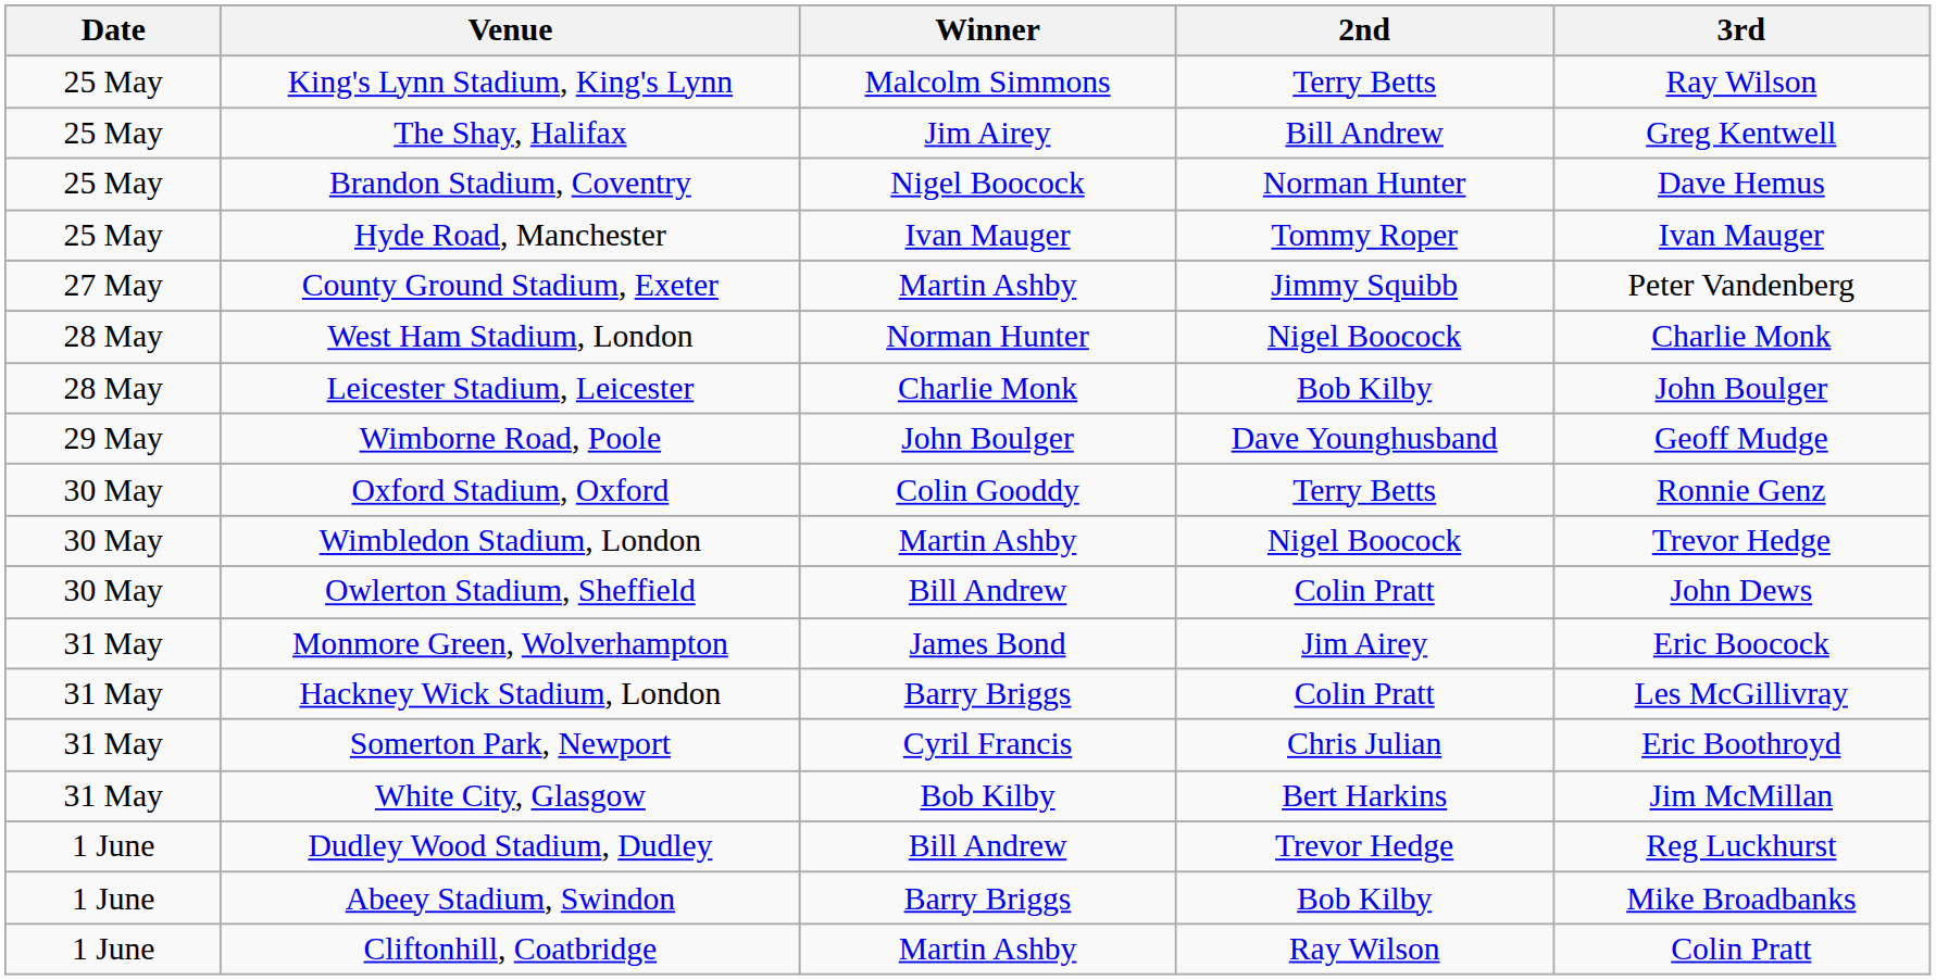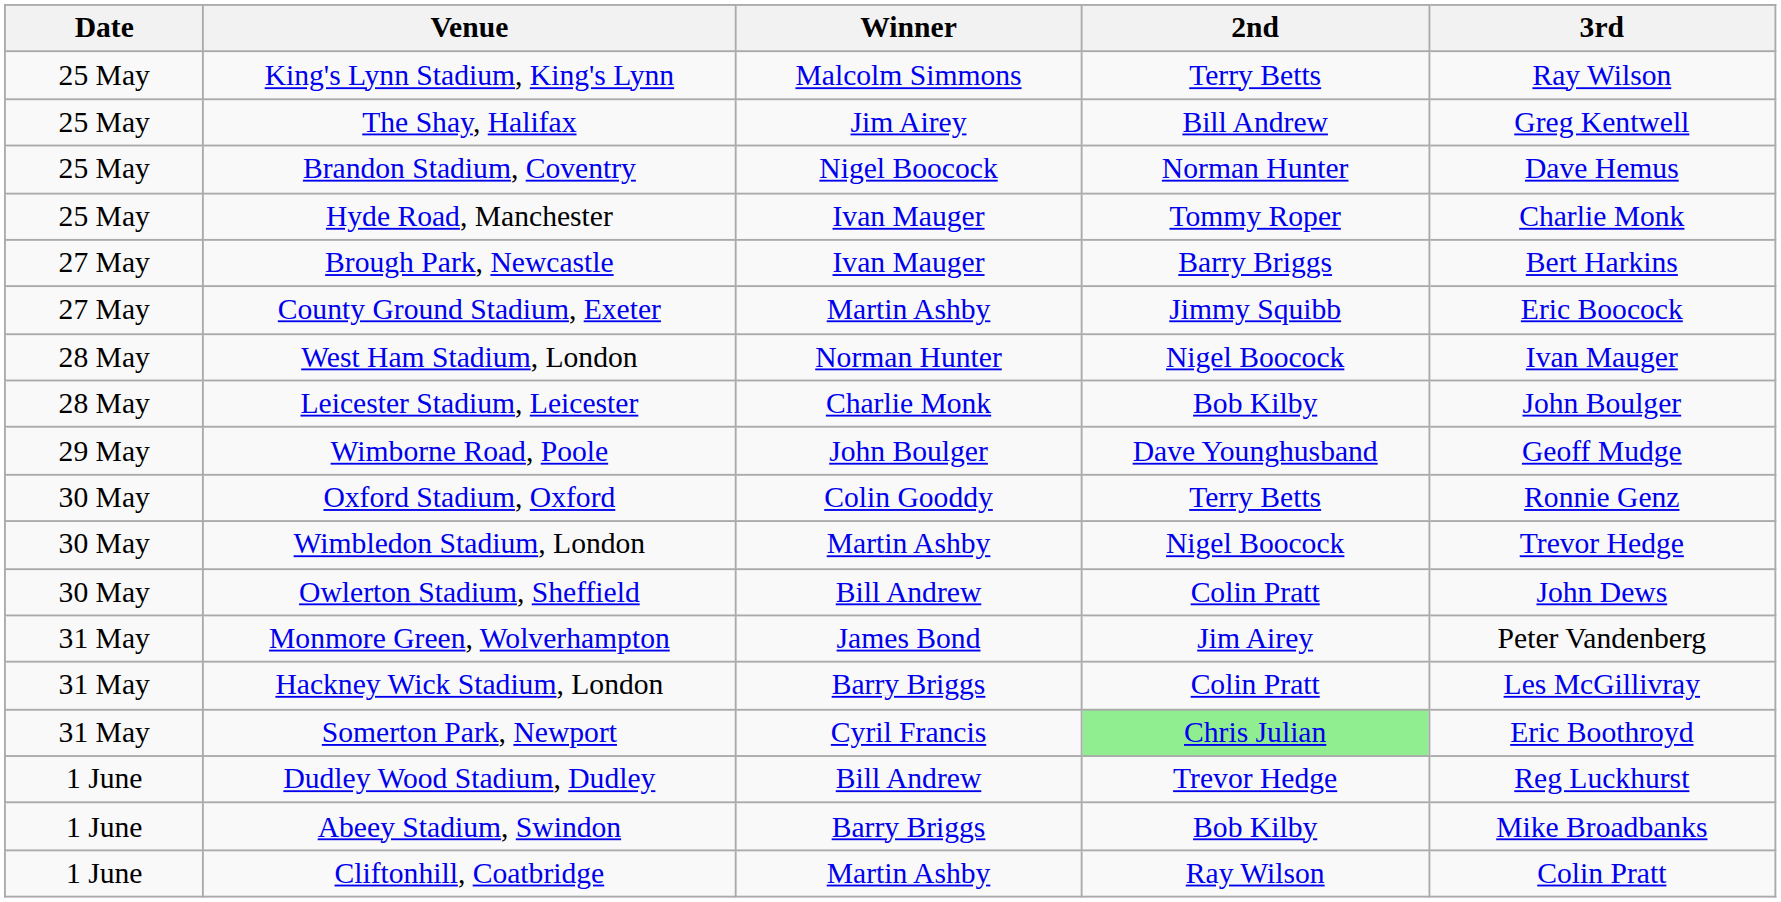Hyde Road, Manchester | 3rd: Ivan Mauger -> Charlie Monk
+ row: 27 May | Brough Park, Newcastle | Ivan Mauger | Barry Briggs | Bert Harkins
County Ground Stadium, Exeter | 3rd: Peter Vandenberg -> Eric Boocock
West Ham Stadium, London | 3rd: Charlie Monk -> Ivan Mauger
Monmore Green, Wolverhampton | 3rd: Eric Boocock -> Peter Vandenberg
Somerton Park, Newport | 2nd: no background -> lightgreen background
- row: 31 May | White City, Glasgow | Bob Kilby | Bert Harkins | Jim McMillan
